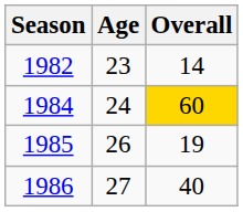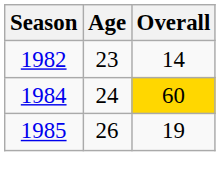- row: 1986 | 27 | 40
